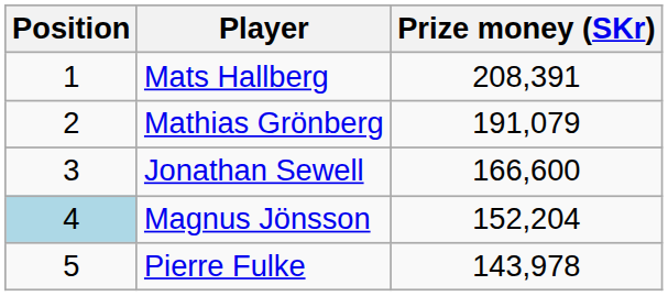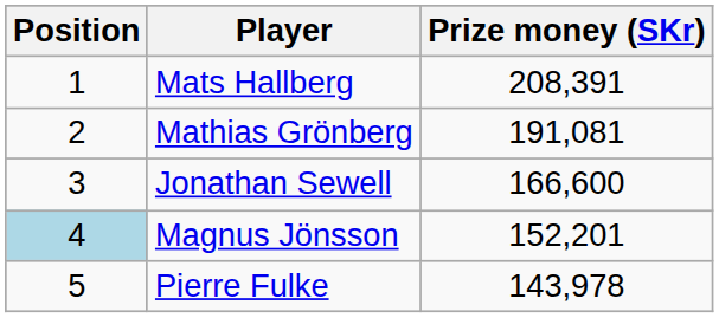Mathias Grönberg | Prize money (SKr): 191,079 -> 191,081
Magnus Jönsson | Prize money (SKr): 152,204 -> 152,201
